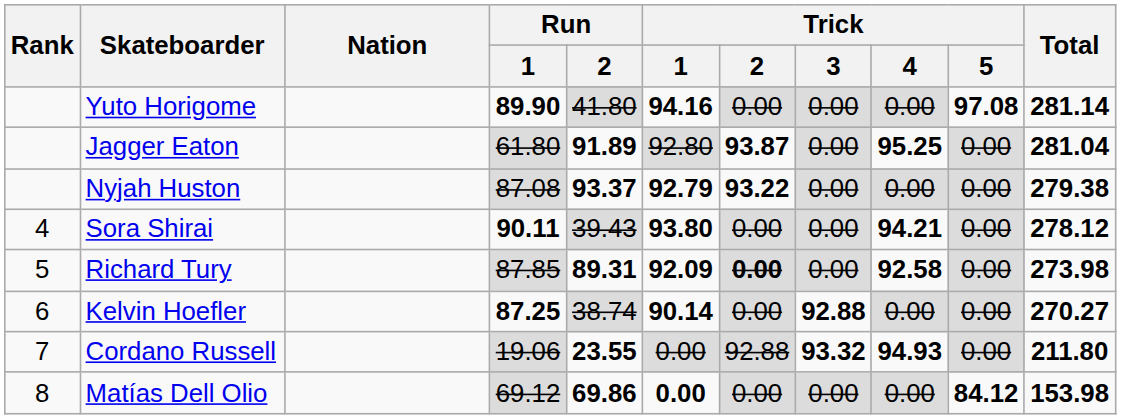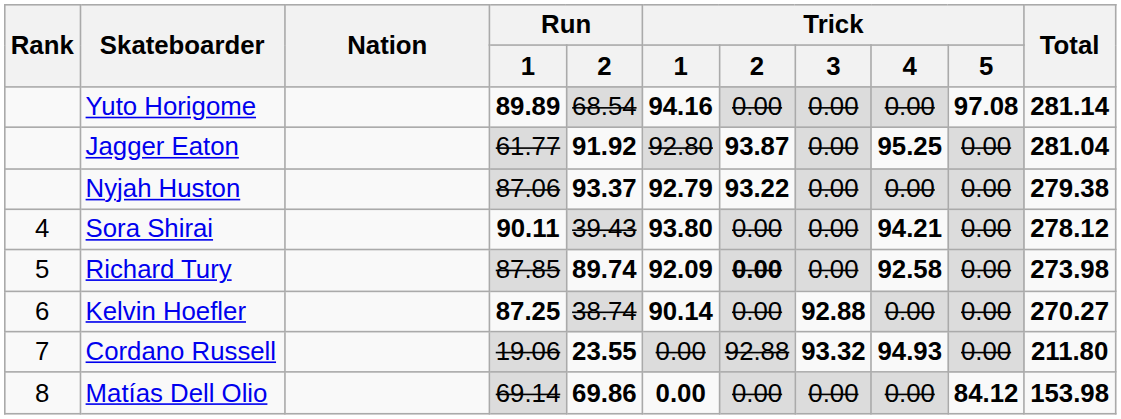Yuto Horigome | Run / 1: 89.90 -> 89.89
Yuto Horigome | Run / 2: 41.80 -> 68.54
Jagger Eaton | Run / 1: 61.80 -> 61.77
Jagger Eaton | Run / 2: 91.89 -> 91.92
Nyjah Huston | Run / 1: 87.08 -> 87.06
Richard Tury | Run / 2: 89.31 -> 89.74
Matías Dell Olio | Run / 1: 69.12 -> 69.14
